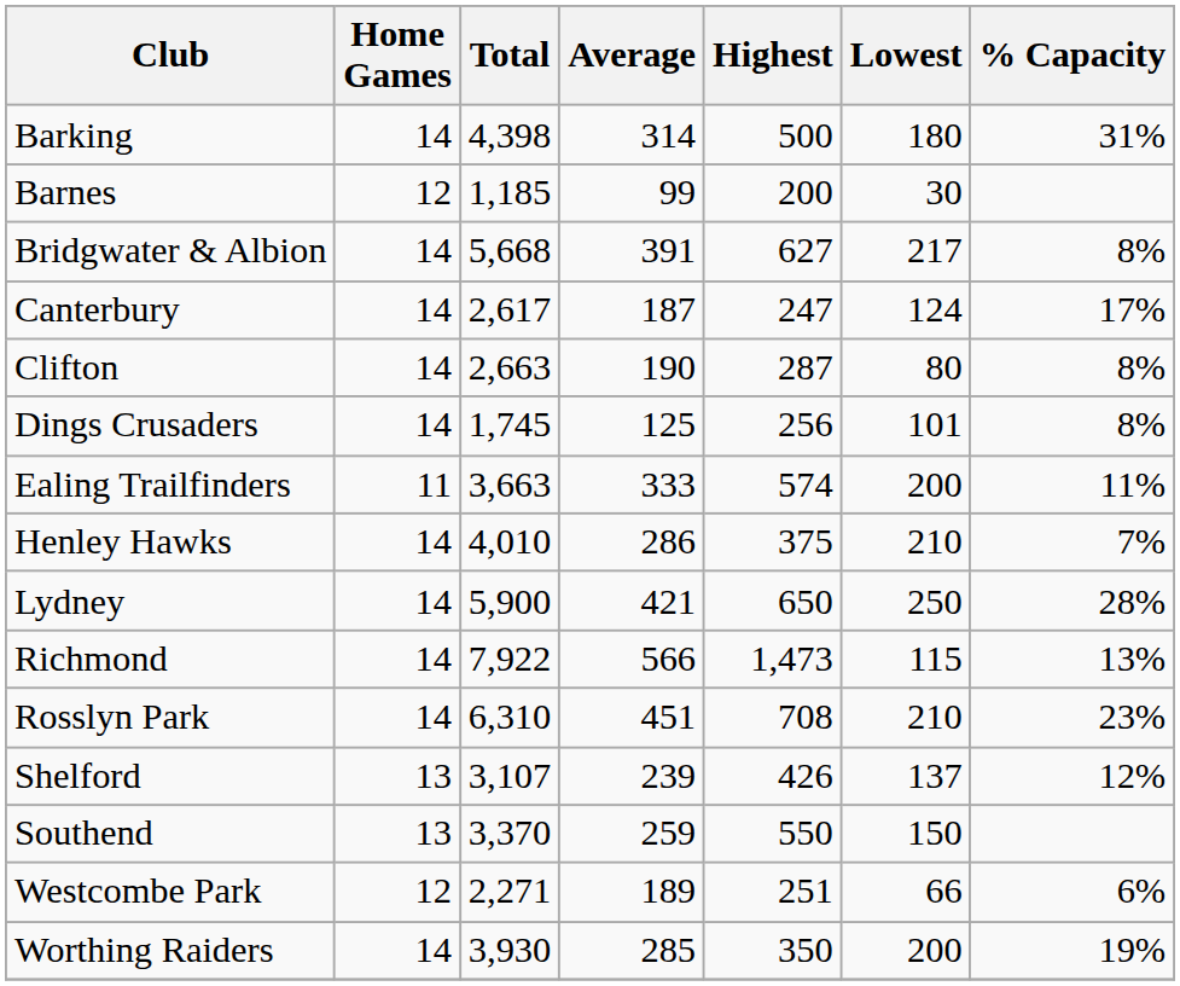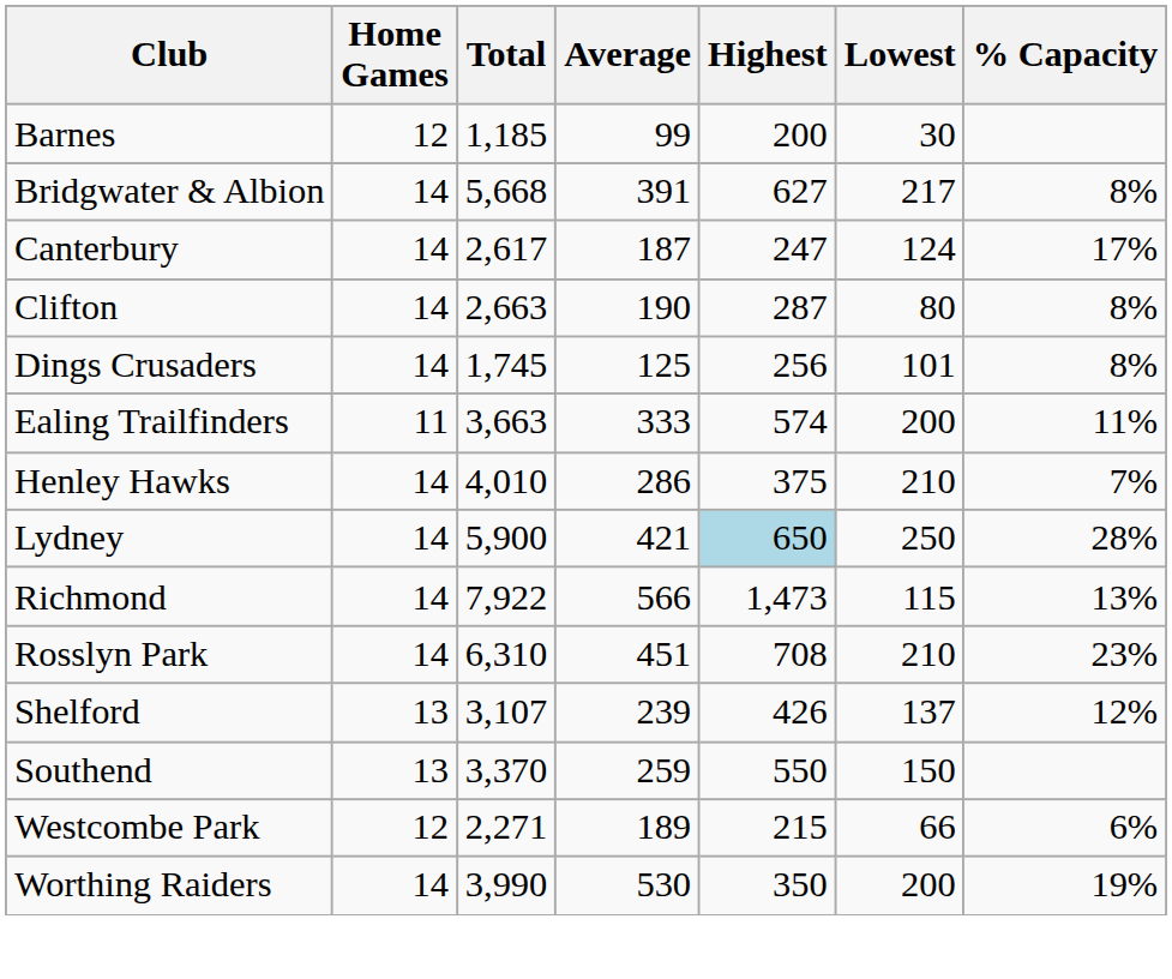- row: Barking | 14 | 4,398 | 314 | 500 | 180 | 31%
Lydney | Highest: no background -> lightblue background
Westcombe Park | Highest: 251 -> 215
Worthing Raiders | Total: 3,930 -> 3,990
Worthing Raiders | Average: 285 -> 530
